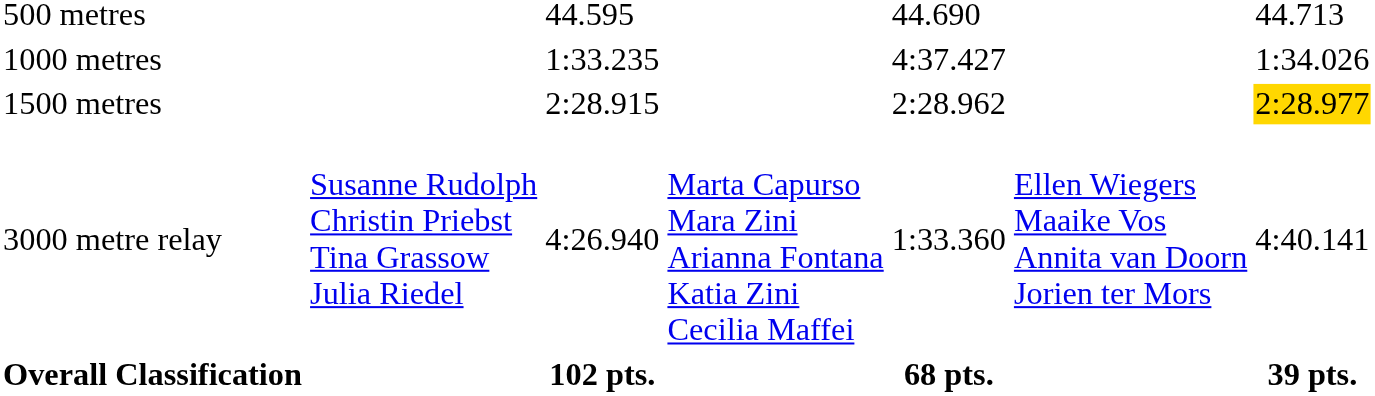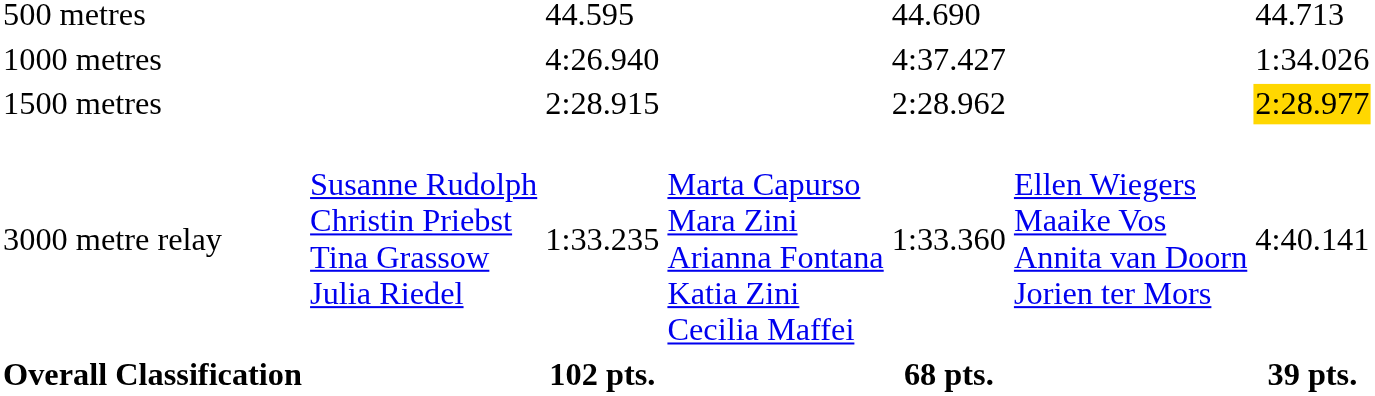1000 metres | column 3: 1:33.235 -> 4:26.940
3000 metre relay | column 3: 4:26.940 -> 1:33.235
